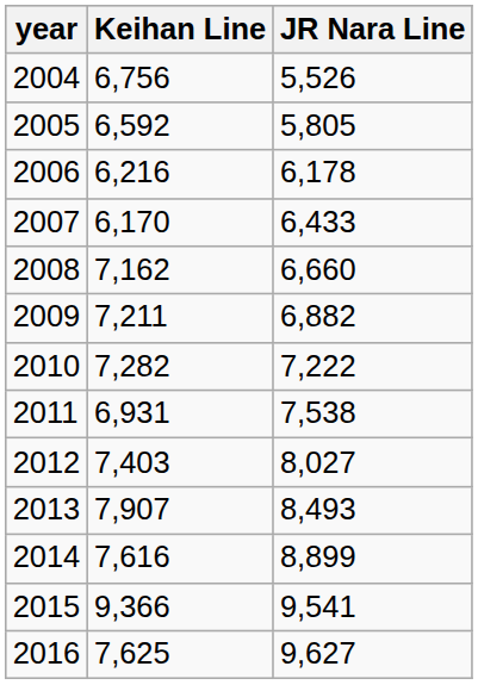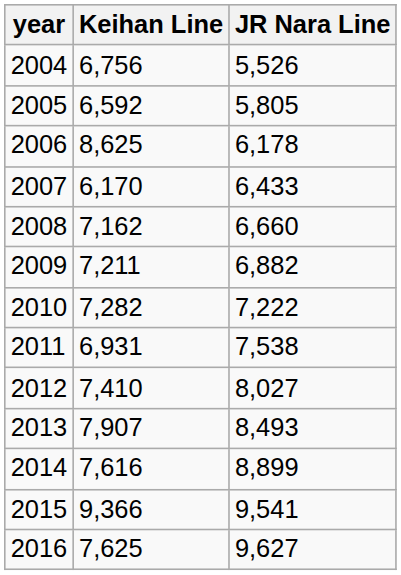2006 | Keihan Line: 6,216 -> 8,625
2012 | Keihan Line: 7,403 -> 7,410
